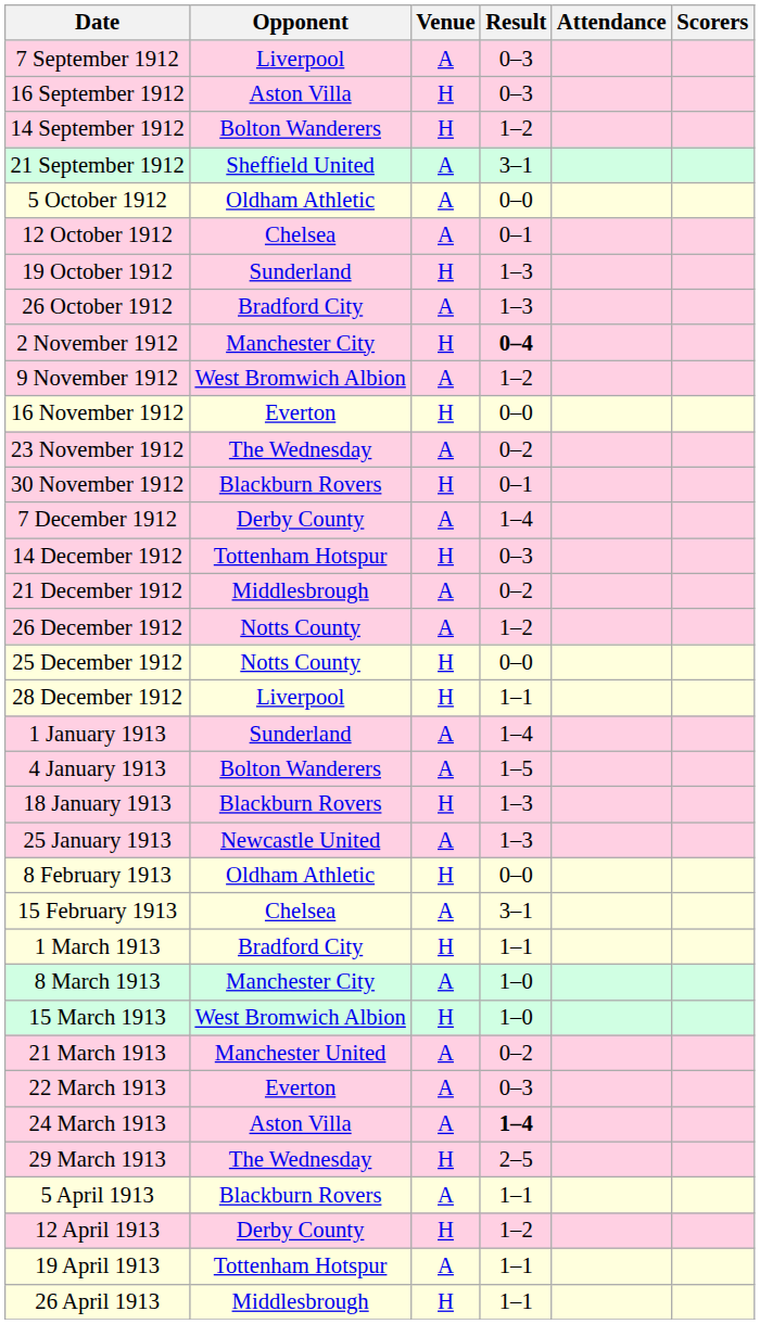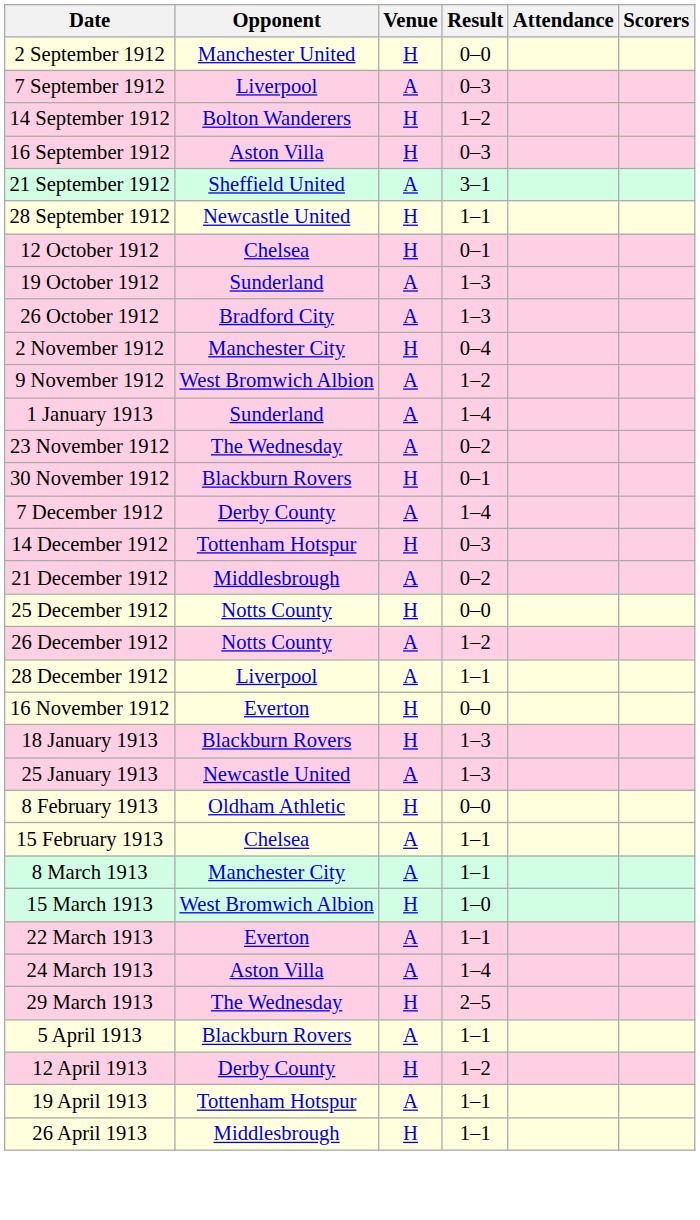+ row: 2 September 1912 | Manchester United | H | 0–0
rows swapped: 14 September 1912 <-> 16 September 1912
+ row: 28 September 1912 | Newcastle United | H | 1–1
- row: 5 October 1912 | Oldham Athletic | A | 0–0
12 October 1912 | Venue: A -> H
19 October 1912 | Venue: H -> A
2 November 1912 | Result: bold -> normal
rows swapped: 16 November 1912 <-> 1 January 1913
rows swapped: 25 December 1912 <-> 26 December 1912
28 December 1912 | Venue: H -> A
- row: 4 January 1913 | Bolton Wanderers | A | 1–5
15 February 1913 | Result: 3–1 -> 1–1
- row: 1 March 1913 | Bradford City | H | 1–1
8 March 1913 | Result: 1–0 -> 1–1
- row: 21 March 1913 | Manchester United | A | 0–2
22 March 1913 | Result: 0–3 -> 1–1
24 March 1913 | Result: bold -> normal
